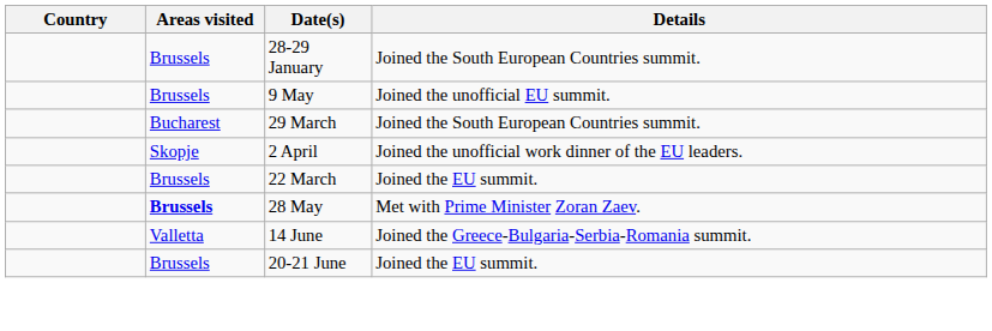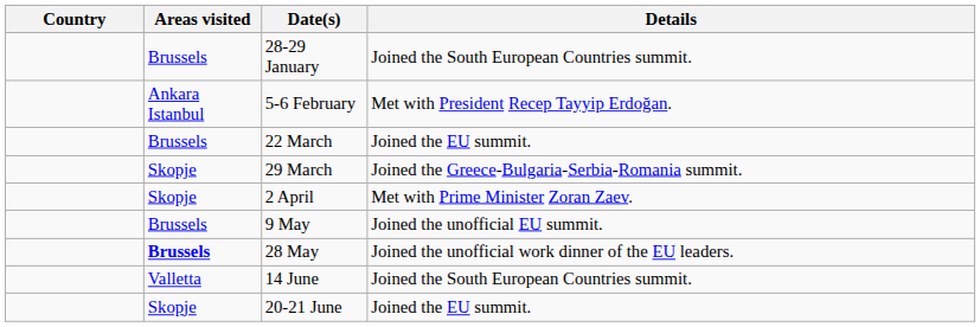+ row: Ankara Istanbul | 5-6 February | Met with President Recep Tayyip Erdoğan.
rows swapped: 22 March <-> 9 May
29 March | Areas visited: Bucharest -> Skopje
29 March | Details: Joined the South European Countries summit. -> Joined the Greece-Bulgaria-Serbia-Romania summit.
2 April | Details: Joined the unofficial work dinner of the EU leaders. -> Met with Prime Minister Zoran Zaev.
28 May | Details: Met with Prime Minister Zoran Zaev. -> Joined the unofficial work dinner of the EU leaders.
14 June | Details: Joined the Greece-Bulgaria-Serbia-Romania summit. -> Joined the South European Countries summit.
20-21 June | Areas visited: Brussels -> Skopje
